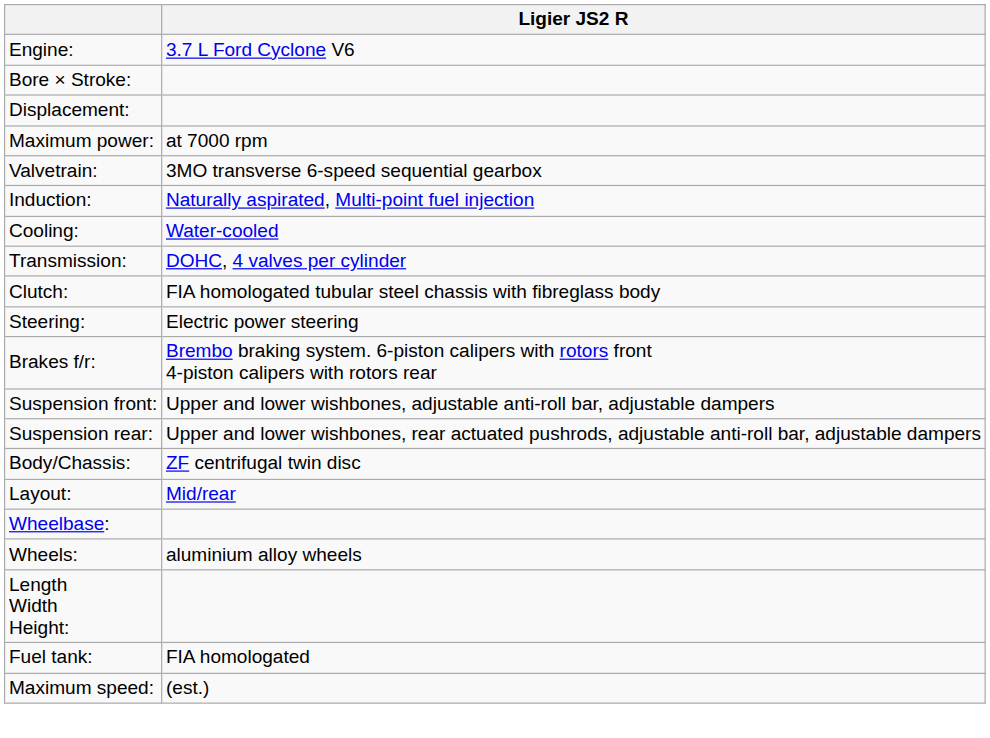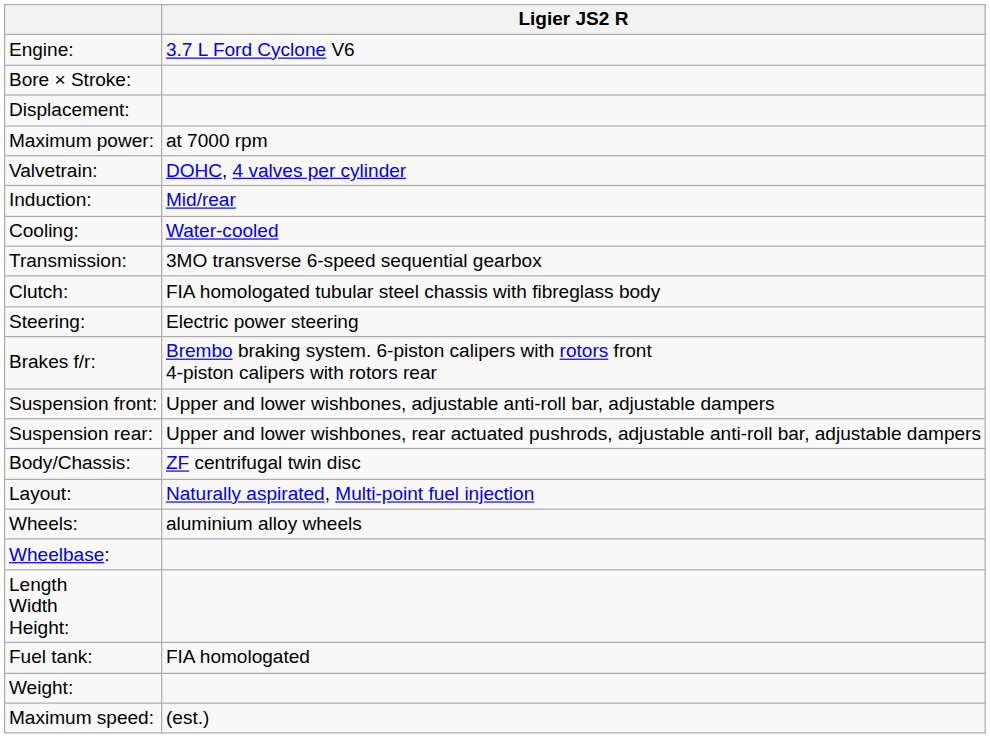Valvetrain: | Ligier JS2 R: 3MO transverse 6-speed sequential gearbox -> DOHC, 4 valves per cylinder
Induction: | Ligier JS2 R: Naturally aspirated, Multi-point fuel injection -> Mid/rear
Transmission: | Ligier JS2 R: DOHC, 4 valves per cylinder -> 3MO transverse 6-speed sequential gearbox
Layout: | Ligier JS2 R: Mid/rear -> Naturally aspirated, Multi-point fuel injection
rows swapped: Wheelbase: <-> Wheels:
+ row: Weight:
